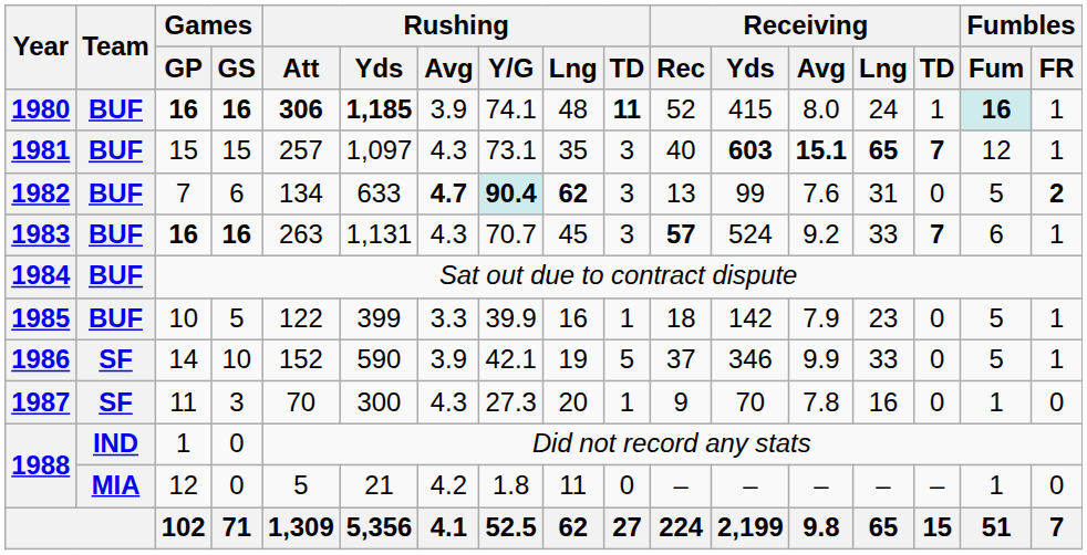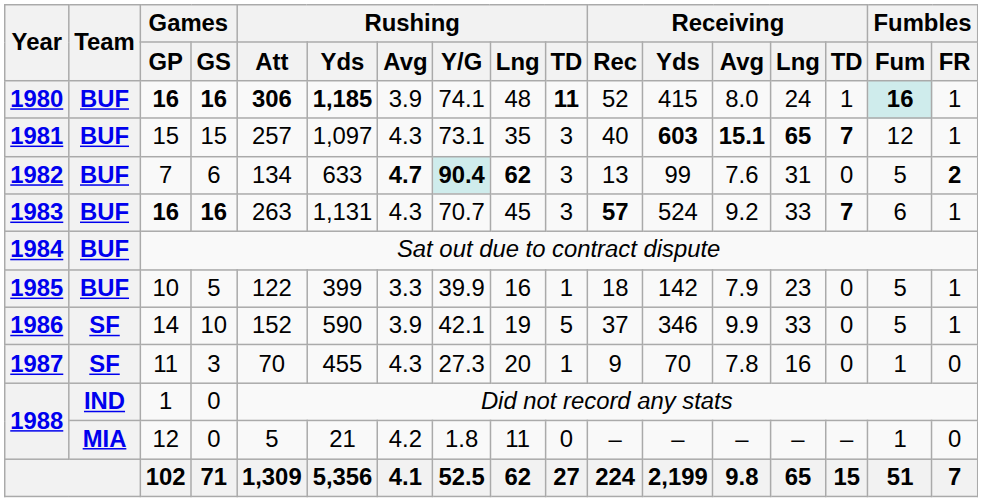1987 | Rushing / Yds: 300 -> 455
